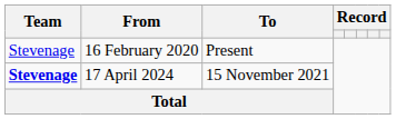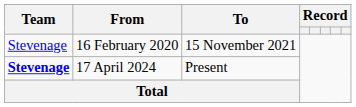16 February 2020 | To: Present -> 15 November 2021
17 April 2024 | To: 15 November 2021 -> Present
